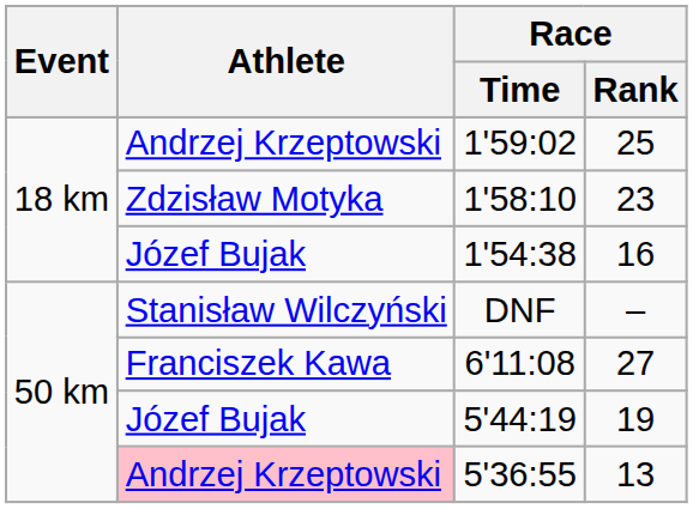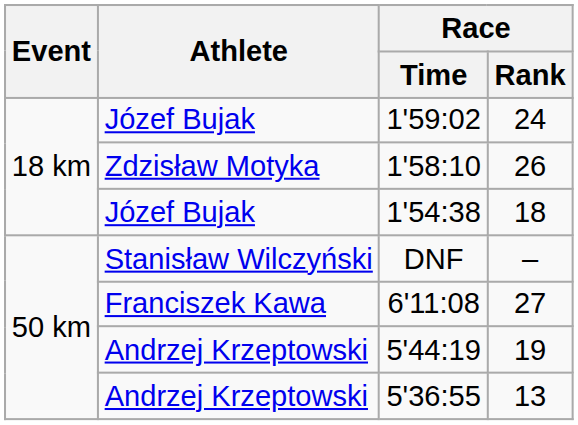1'59:02 | Athlete: Andrzej Krzeptowski -> Józef Bujak
1'59:02 | Race / Rank: 25 -> 24
1'58:10 | Race / Rank: 23 -> 26
1'54:38 | Race / Rank: 16 -> 18
5'44:19 | Athlete: Józef Bujak -> Andrzej Krzeptowski
5'36:55 | Athlete: pink background -> no background
